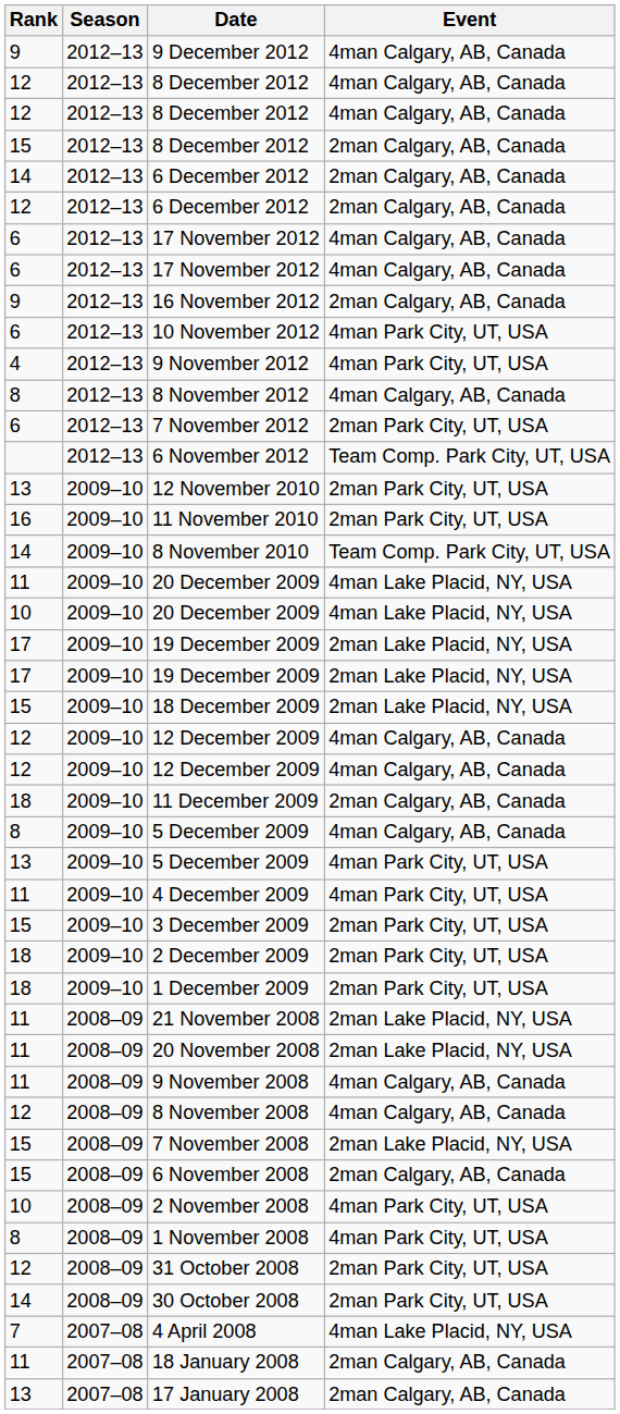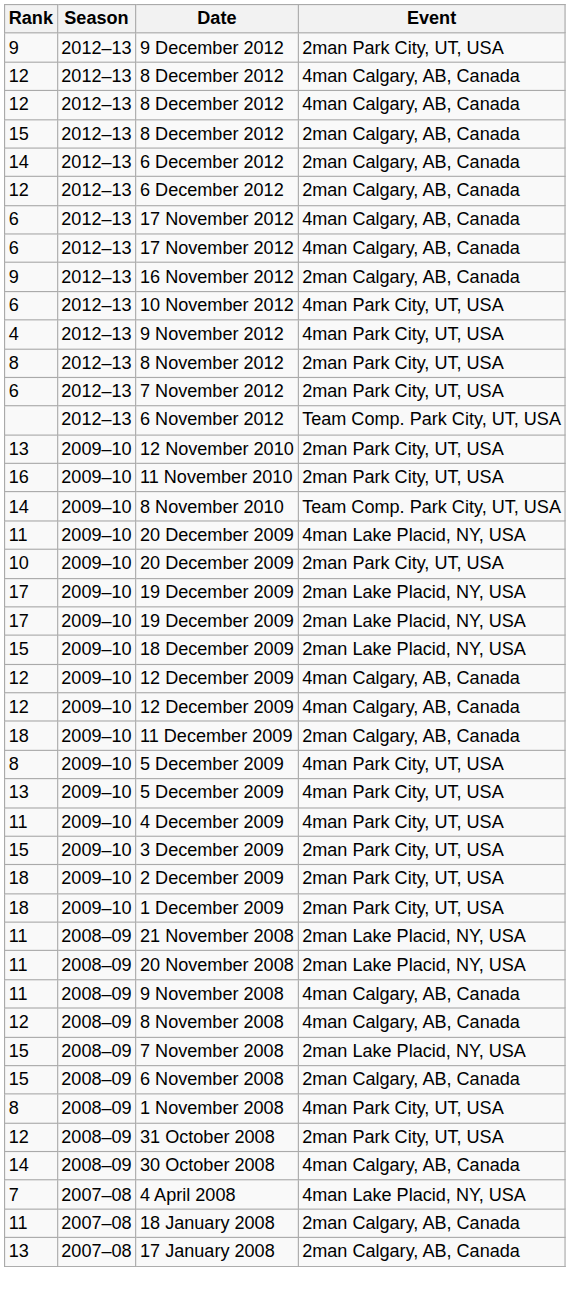9 December 2012 | Event: 4man Calgary, AB, Canada -> 2man Park City, UT, USA
8 November 2012 | Event: 4man Calgary, AB, Canada -> 2man Park City, UT, USA
10 / 20 December 2009 | Event: 4man Lake Placid, NY, USA -> 2man Park City, UT, USA
8 / 5 December 2009 | Event: 4man Calgary, AB, Canada -> 4man Park City, UT, USA
- row: 10 | 2008–09 | 2 November 2008 | 4man Park City, UT, USA
30 October 2008 | Event: 2man Park City, UT, USA -> 4man Calgary, AB, Canada
